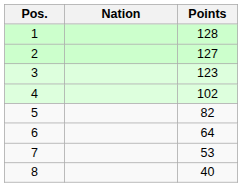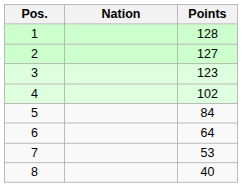5 | Points: 82 -> 84
